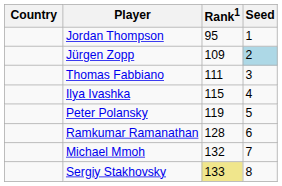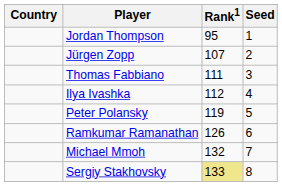Jürgen Zopp | Rank1: 109 -> 107
Jürgen Zopp | Seed: lightblue background -> no background
Ilya Ivashka | Rank1: 115 -> 112
Ramkumar Ramanathan | Rank1: 128 -> 126
